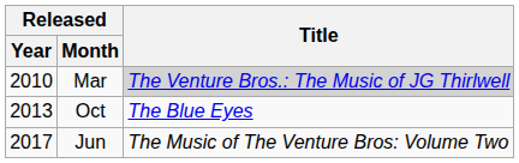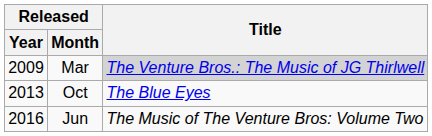Mar | Released / Year: 2010 -> 2009
Jun | Released / Year: 2017 -> 2016
